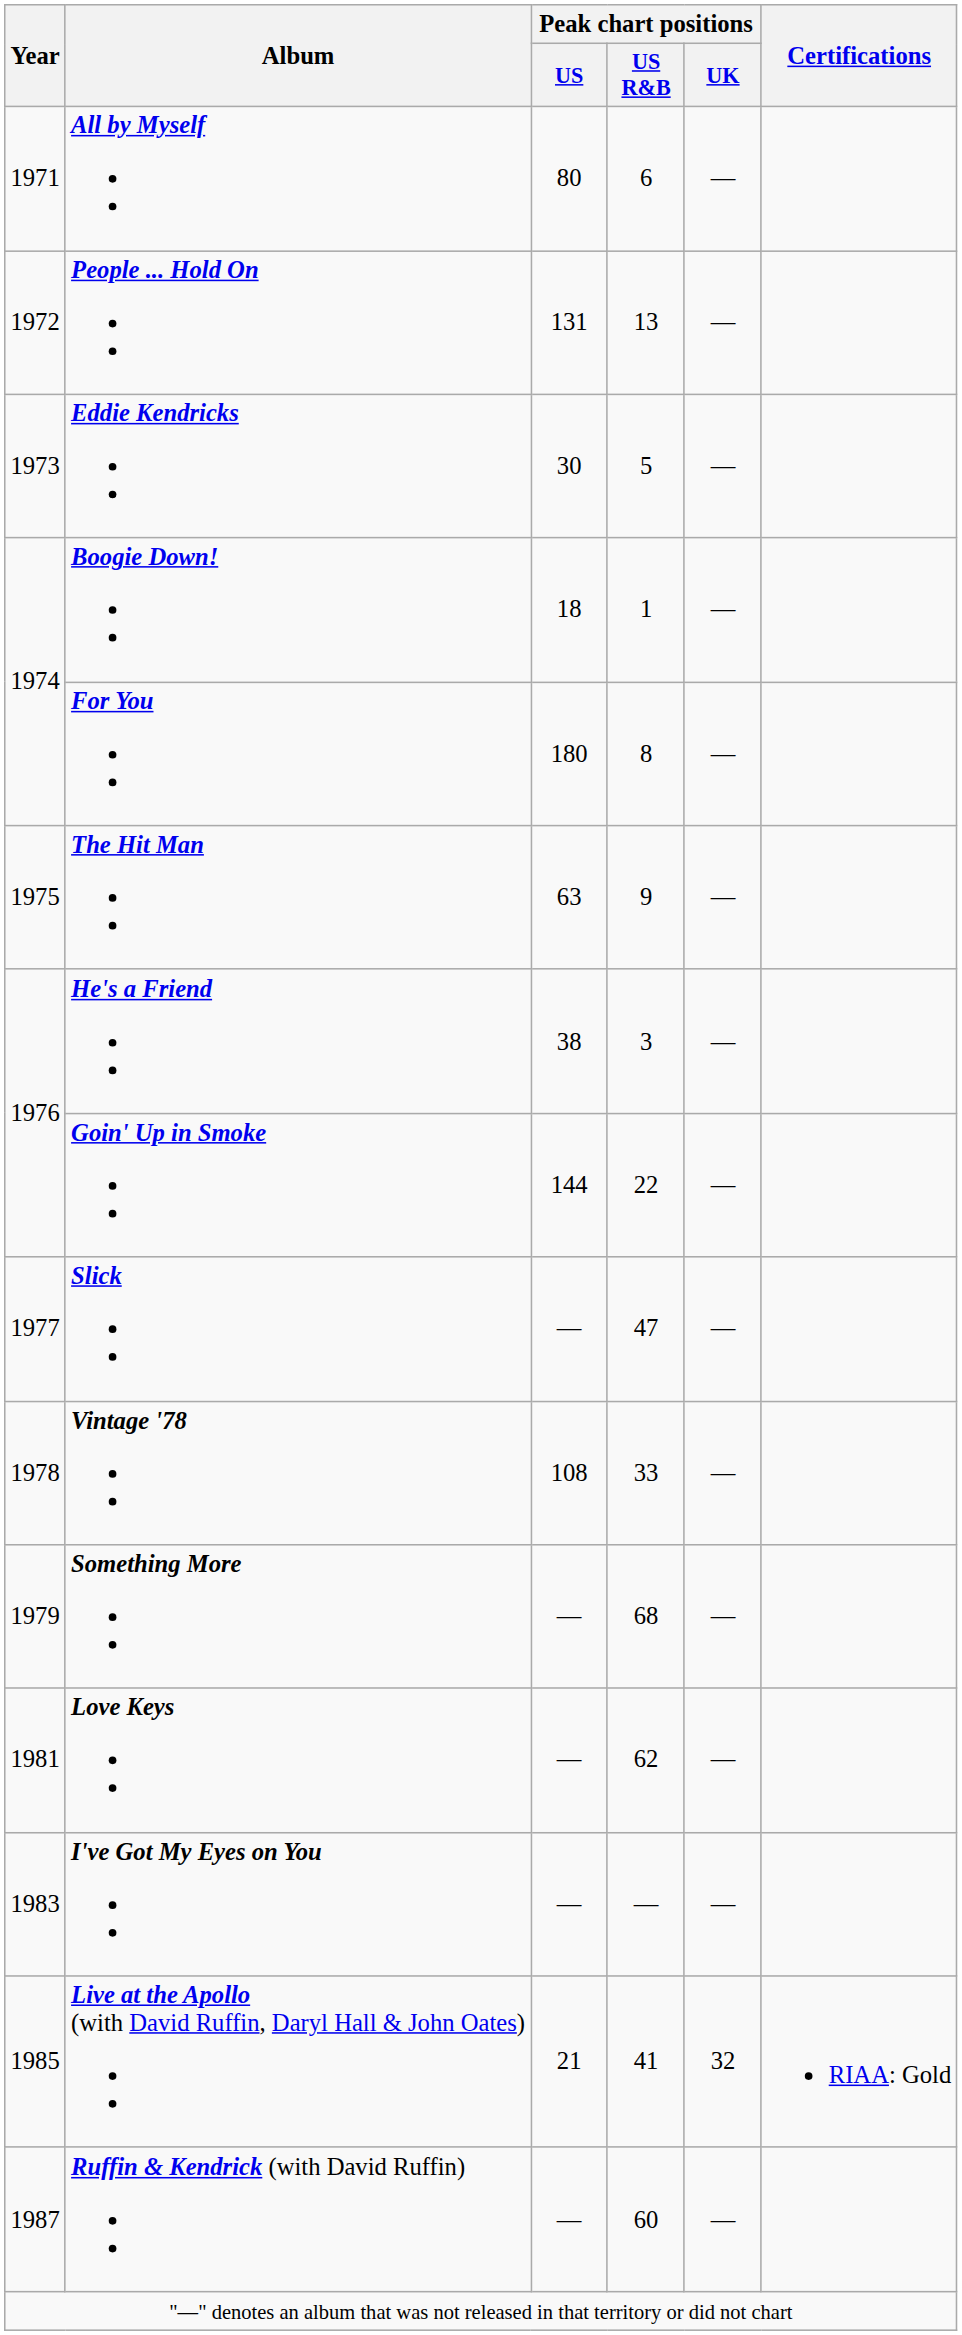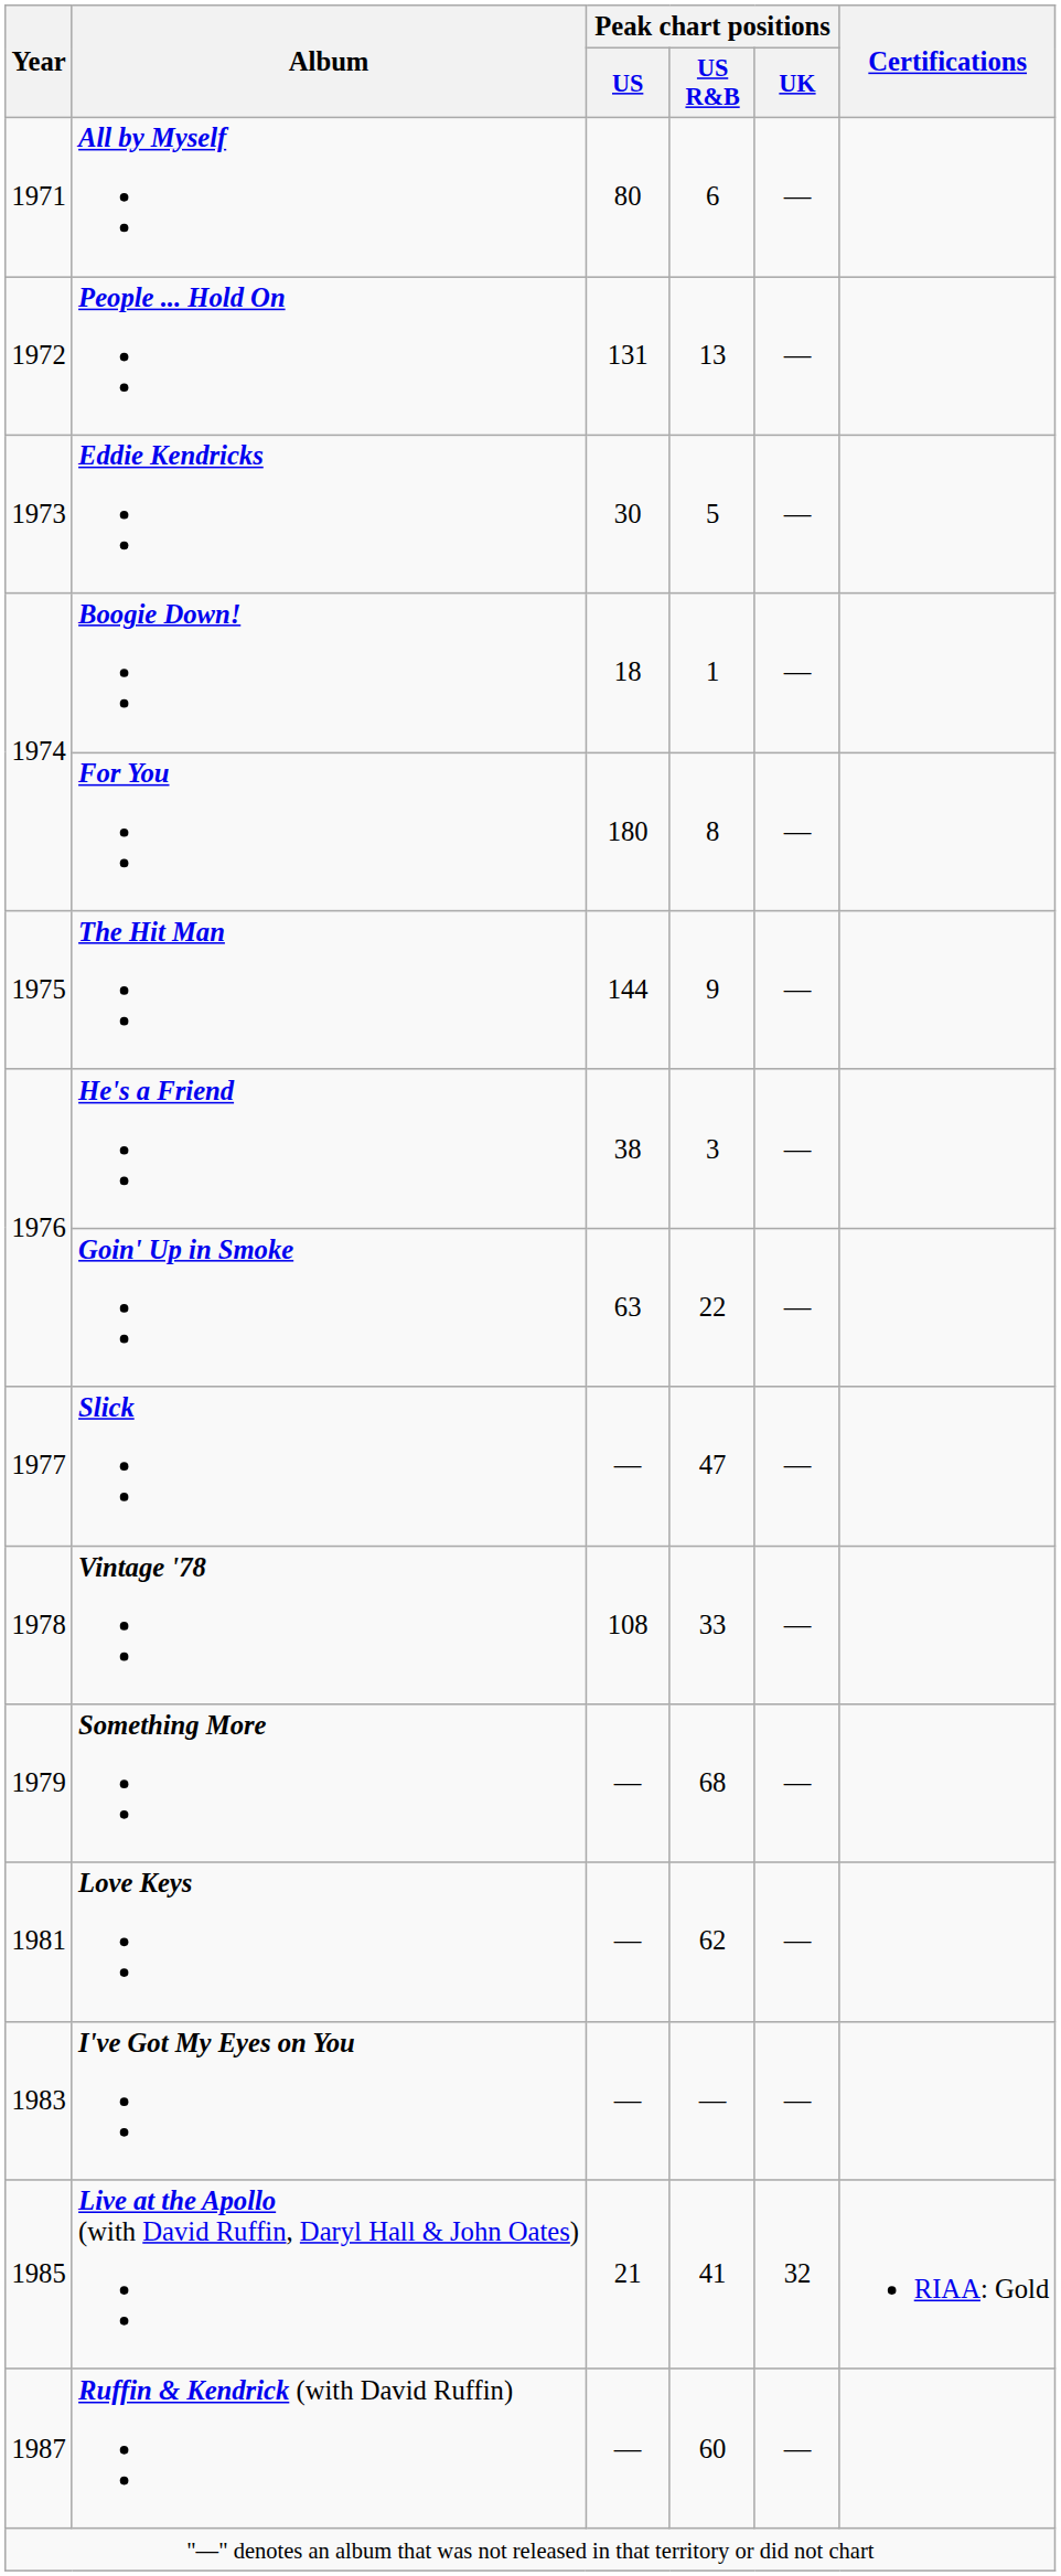The Hit Man | Peak chart positions / US: 63 -> 144
Goin' Up in Smoke | Peak chart positions / US: 144 -> 63
